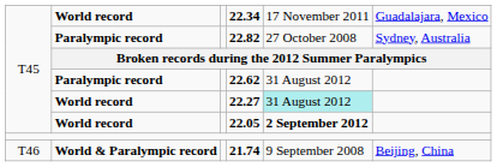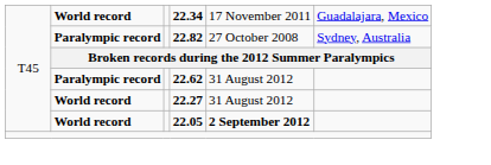22.27 | column 5: paleturquoise background -> no background
- row: T46 | World & Paralympic record | 21.74 | 9 September 2008 | Beijing, China
